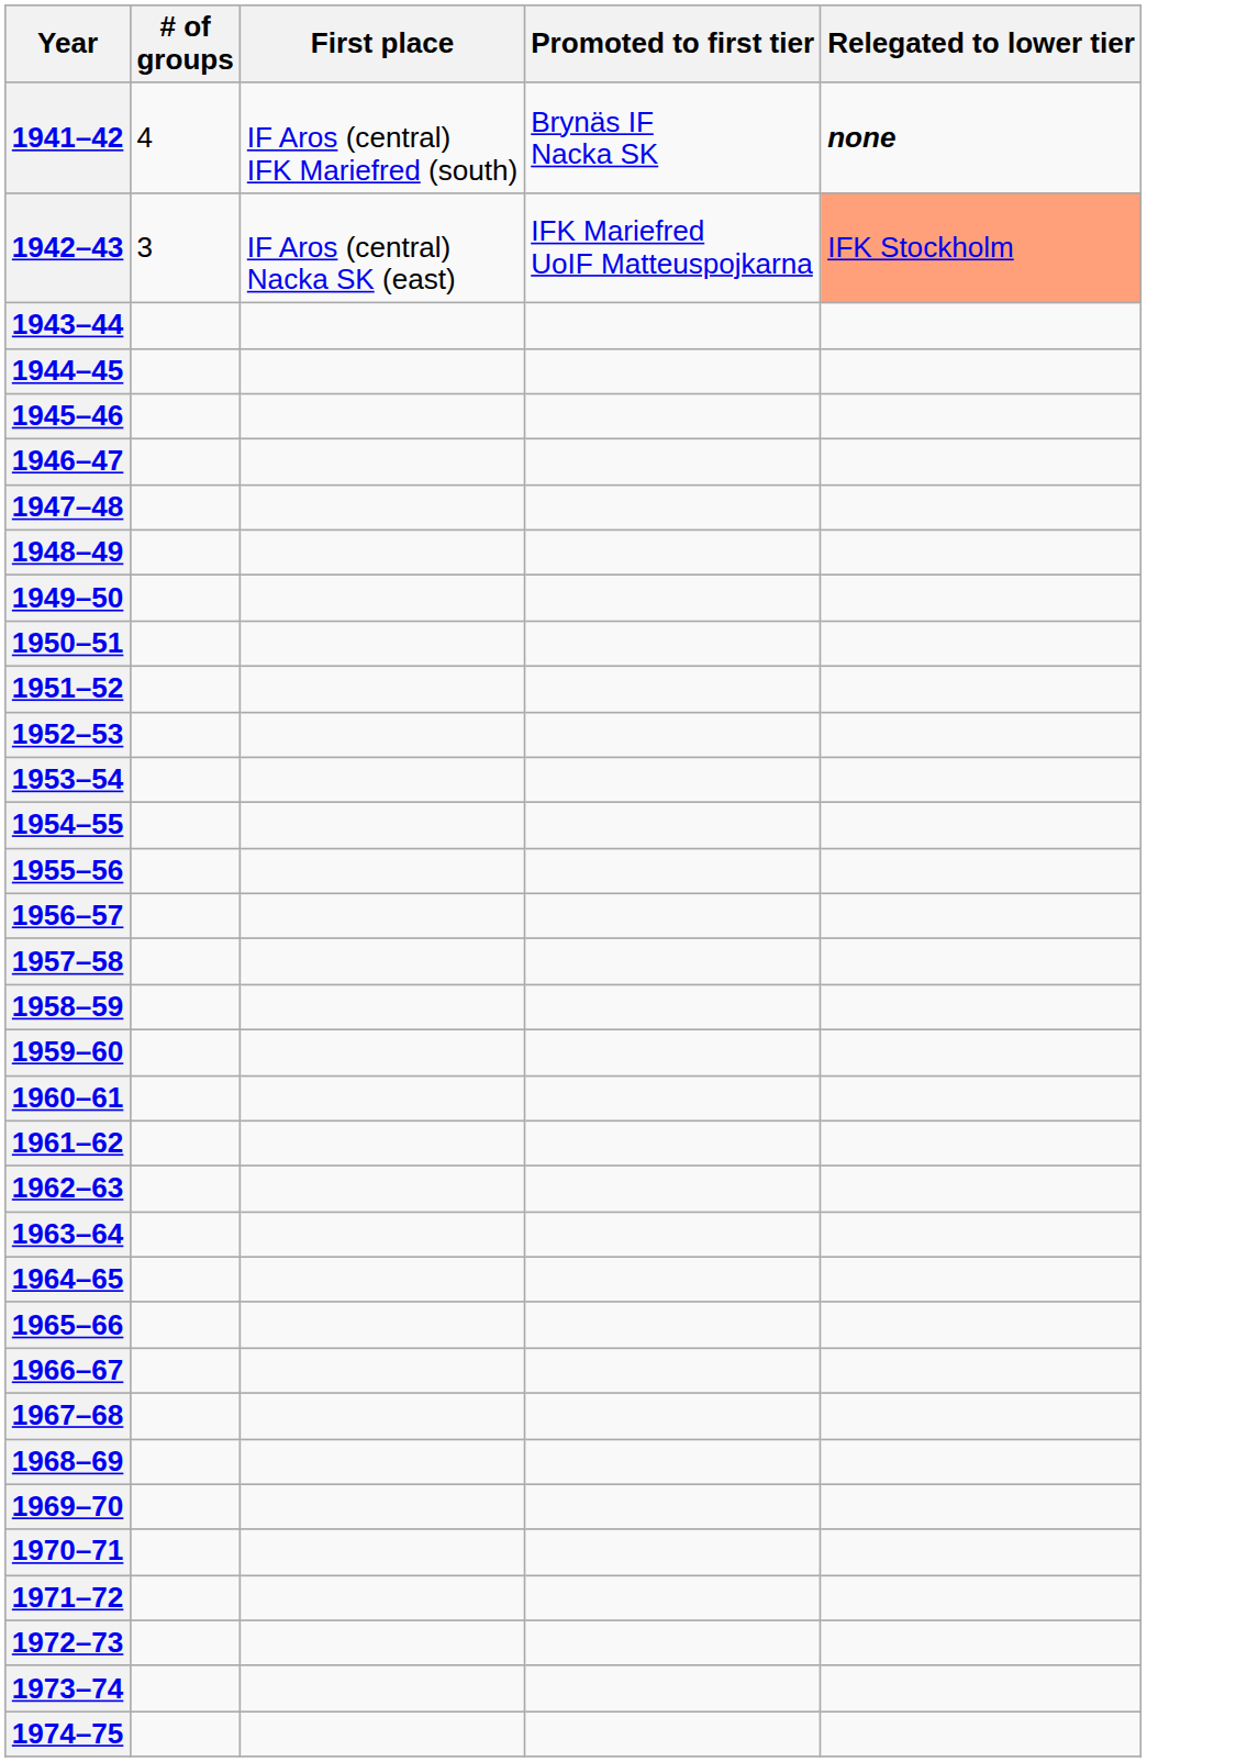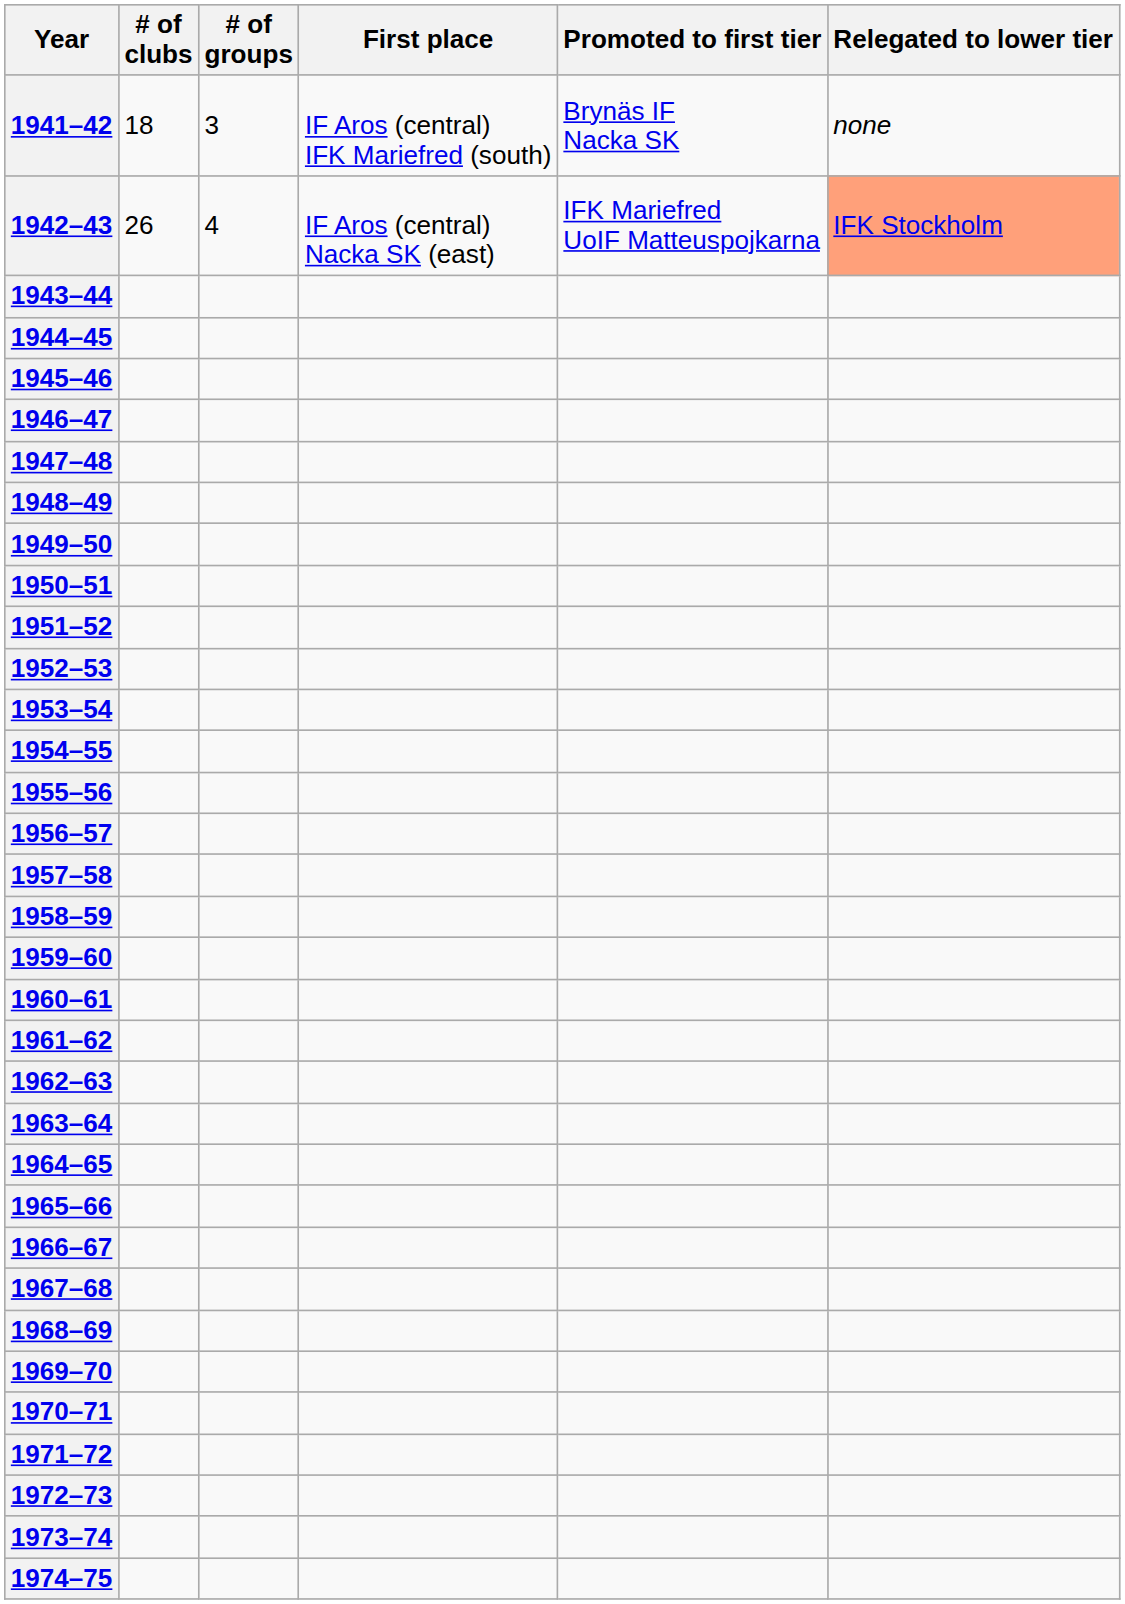+ column: # of clubs | 18 | 26
1941–42 | # of groups: 4 -> 3
1941–42 | Relegated to lower tier: bold -> normal
1942–43 | # of groups: 3 -> 4
